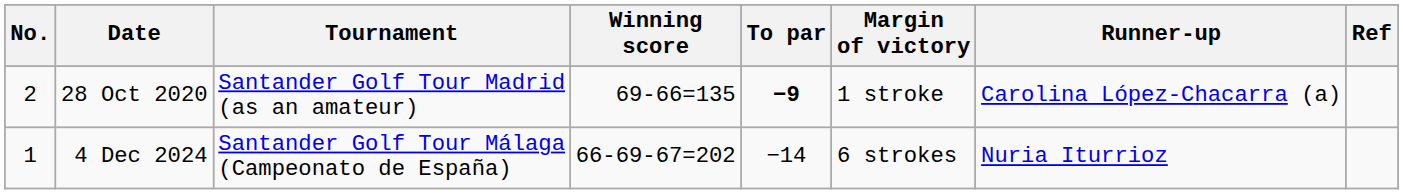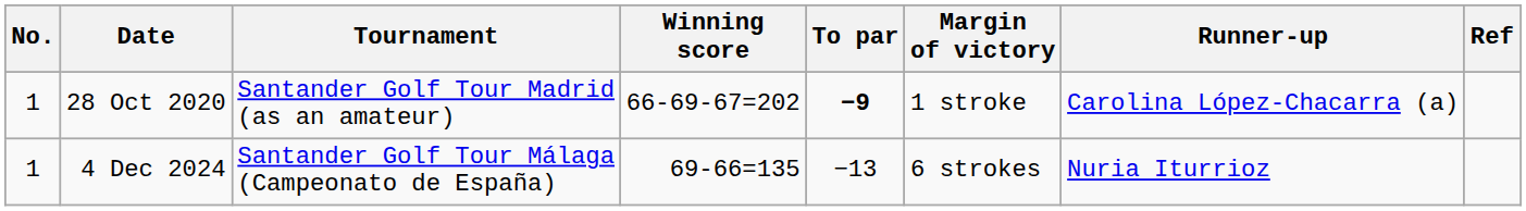28 Oct 2020 | No.: 2 -> 1
28 Oct 2020 | Winning score: 69-66=135 -> 66-69-67=202
4 Dec 2024 | Winning score: 66-69-67=202 -> 69-66=135
4 Dec 2024 | To par: −14 -> −13
